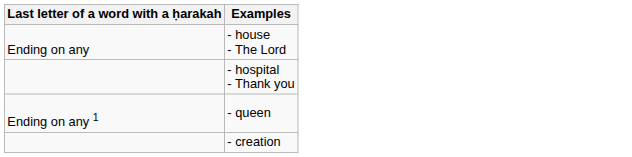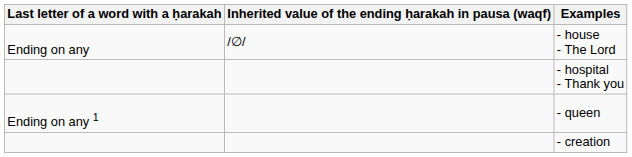+ column: Inherited value of the ending ḥarakah in pausa (waqf) | /∅/
